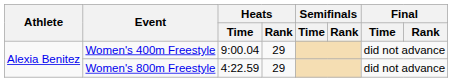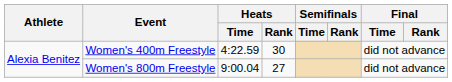Women's 400m Freestyle | Heats / Time: 9:00.04 -> 4:22.59
Women's 400m Freestyle | Heats / Rank: 29 -> 30
Women's 800m Freestyle | Heats / Time: 4:22.59 -> 9:00.04
Women's 800m Freestyle | Heats / Rank: 29 -> 27
